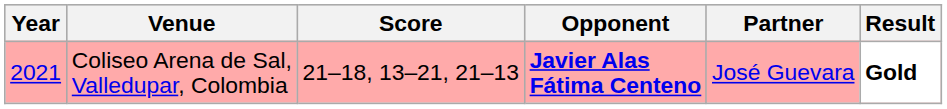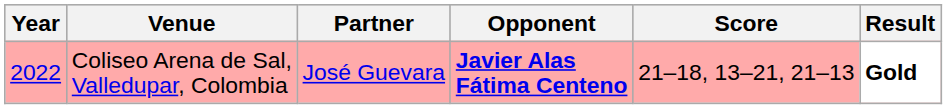columns swapped: Partner <-> Score
Coliseo Arena de Sal, Valledupar, Colombia | Year: 2021 -> 2022
